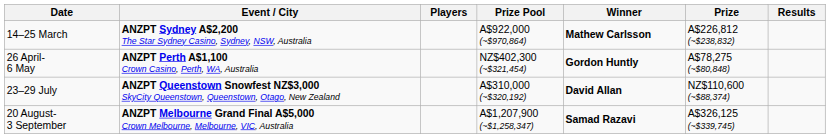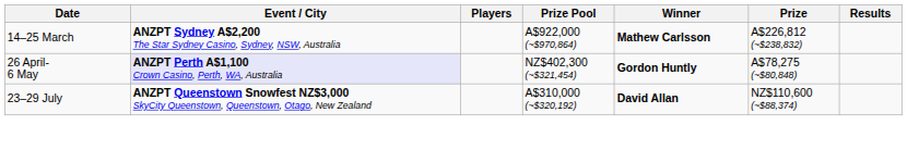26 April- 6 May | Event / City: no background -> lavender background
- row: 20 August- 3 September | ANZPT Melbourne Grand Final A$5,000 Crown Melbourne, Melbourne, VIC, Australia | A$1,207,900 (~$1,258,347) | Samad Razavi | A$326,125 (~$339,745)
